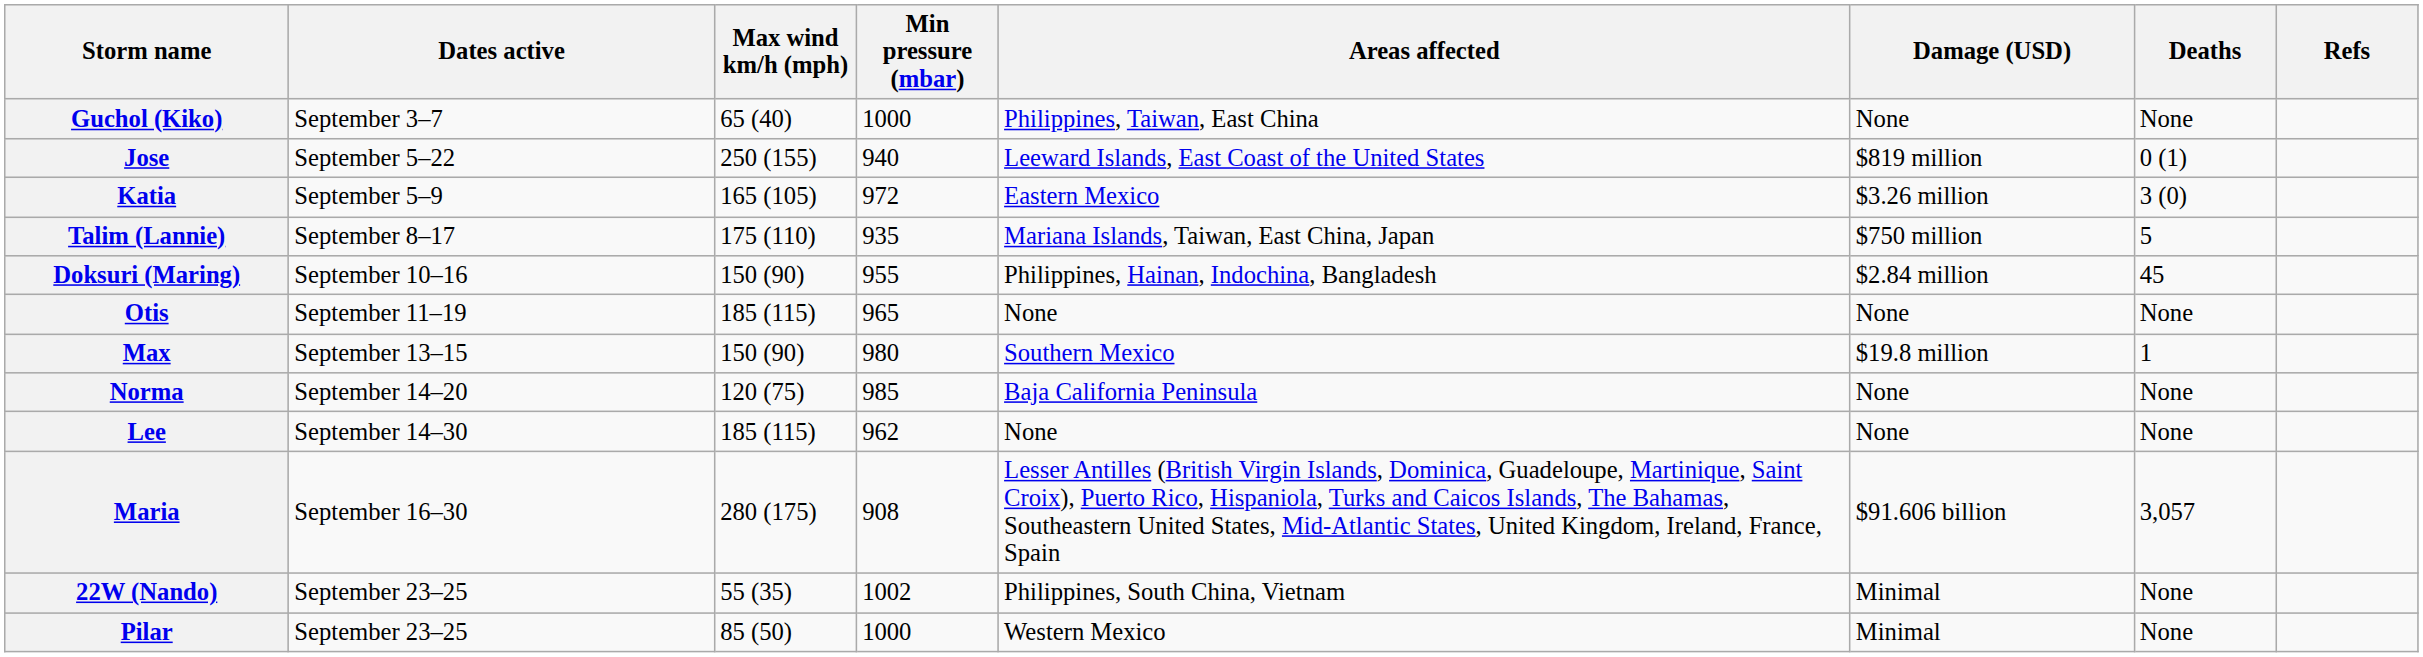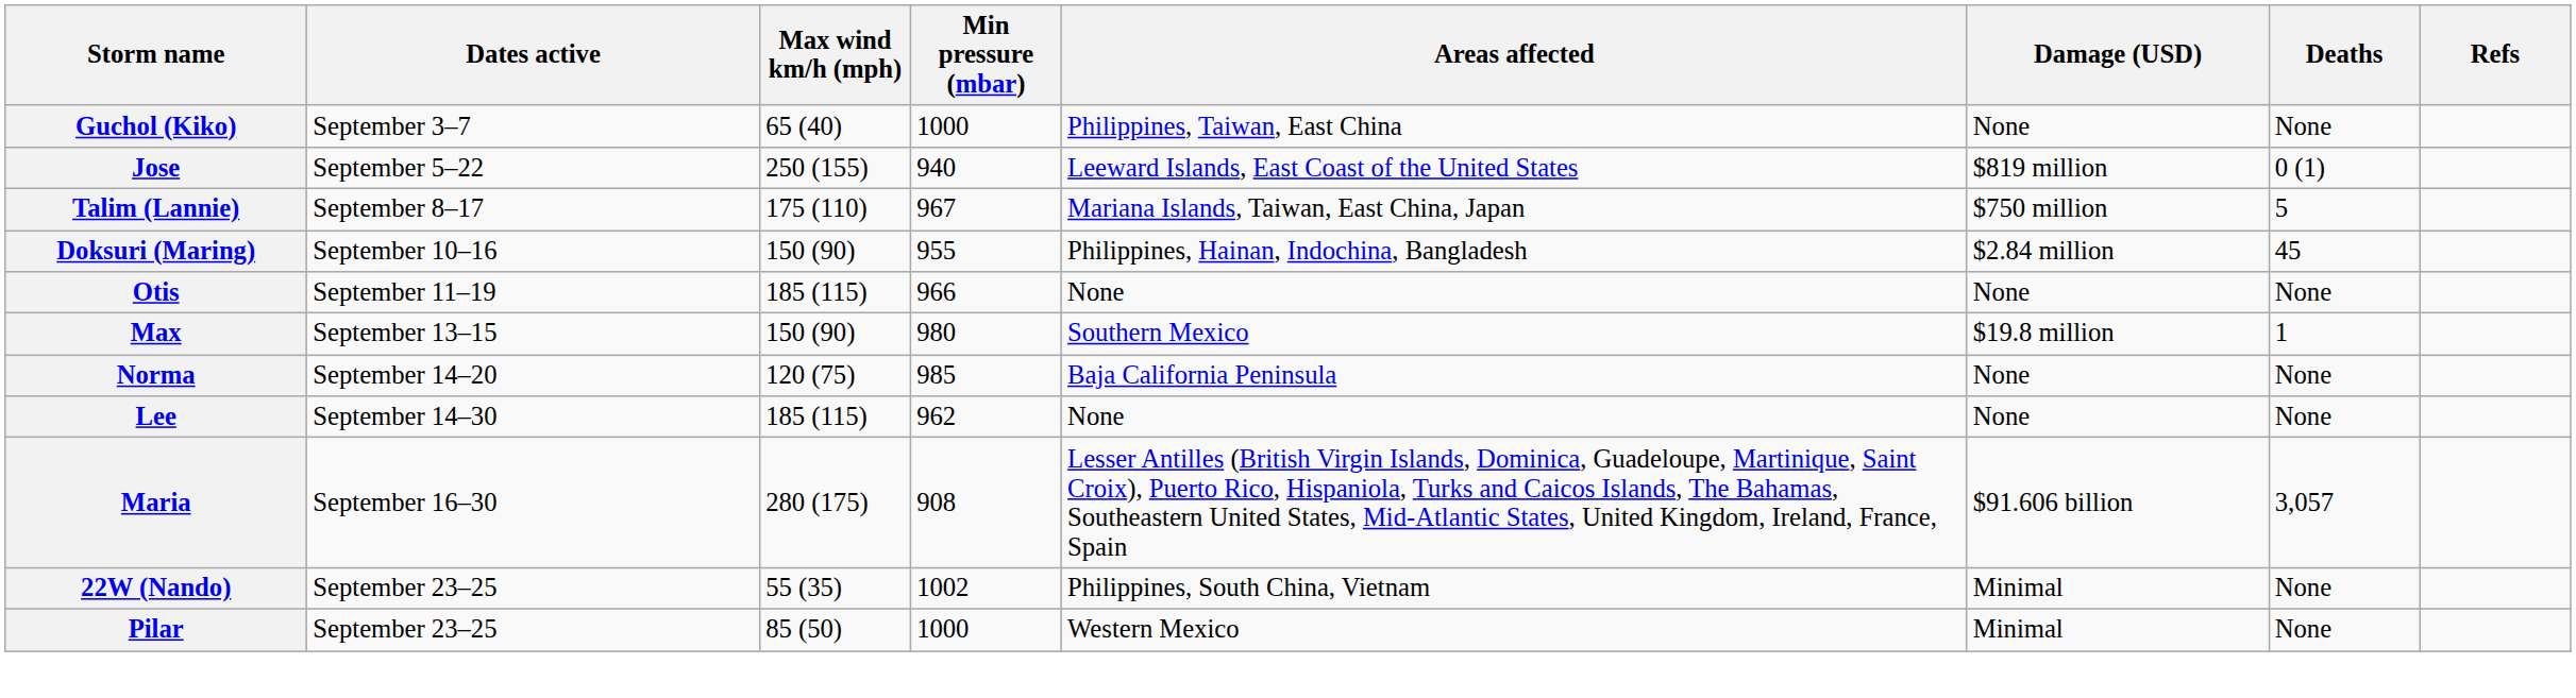- row: Katia | September 5–9 | 165 (105) | 972 | Eastern Mexico | $3.26 million | 3 (0)
Talim (Lannie) | Min pressure (mbar): 935 -> 967
Otis | Min pressure (mbar): 965 -> 966
